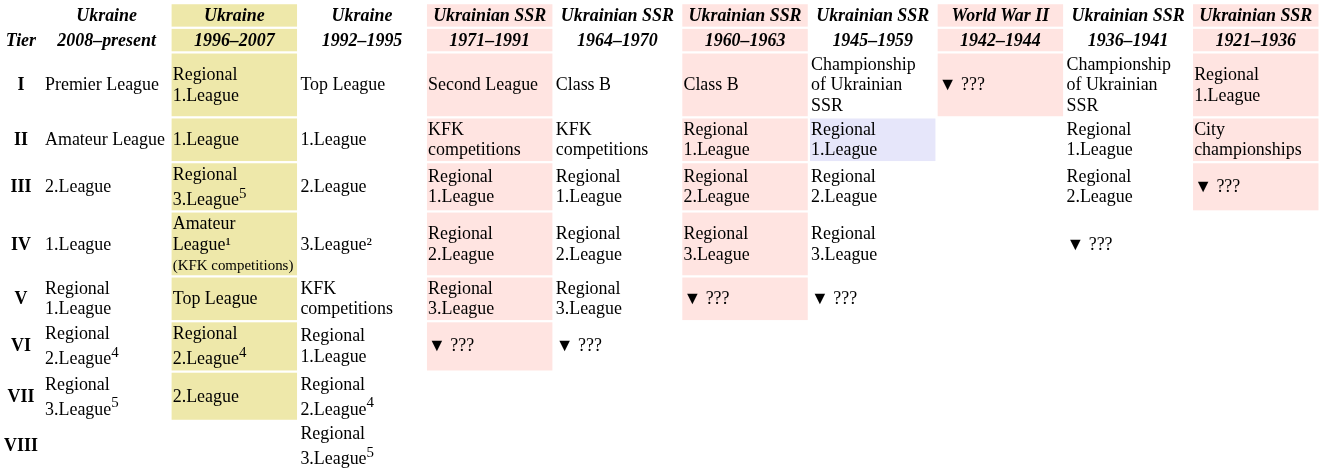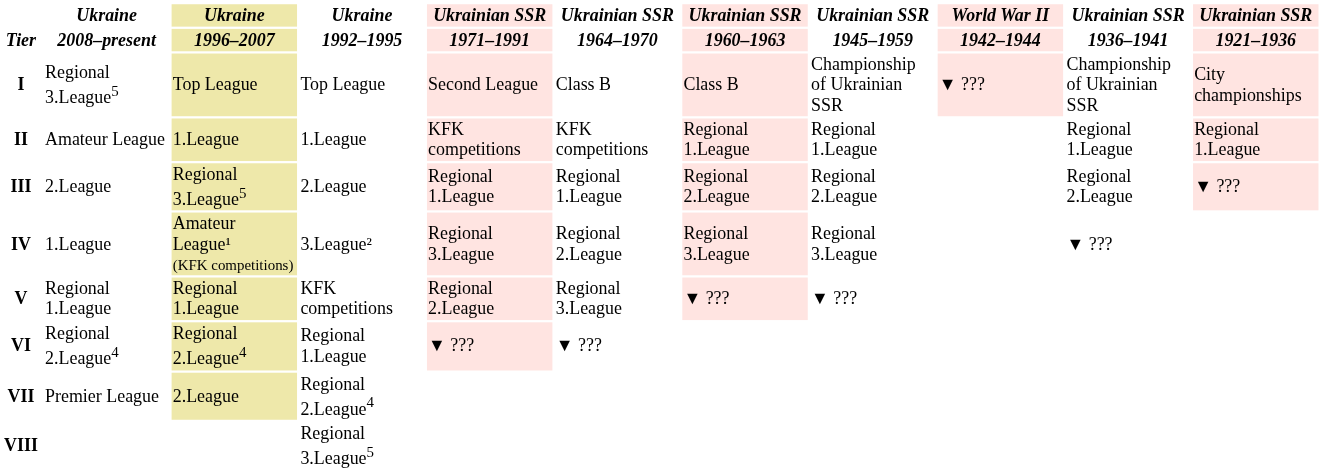I | Ukraine / 2008–present: Premier League -> Regional 3.League5
I | Ukraine / 1996–2007: Regional 1.League -> Top League
I | Ukrainian SSR / 1921–1936: Regional 1.League -> City championships
II | Ukrainian SSR / 1945–1959: lavender background -> no background
II | Ukrainian SSR / 1921–1936: City championships -> Regional 1.League
IV | Ukrainian SSR / 1971–1991: Regional 2.League -> Regional 3.League
V | Ukraine / 1996–2007: Top League -> Regional 1.League
V | Ukrainian SSR / 1971–1991: Regional 3.League -> Regional 2.League
VII | Ukraine / 2008–present: Regional 3.League5 -> Premier League
